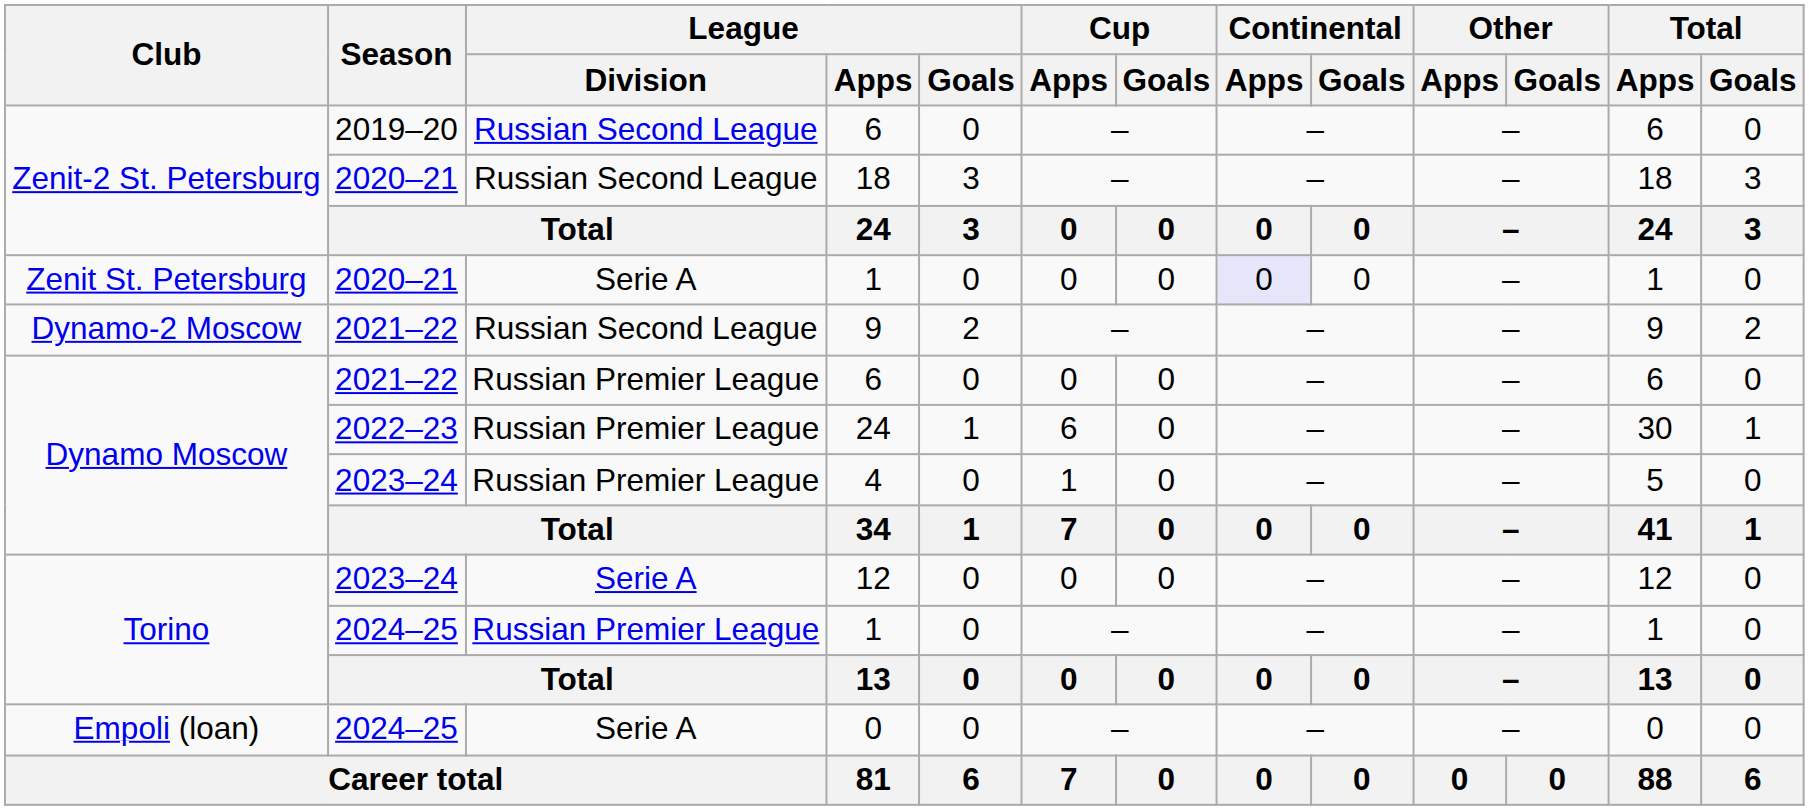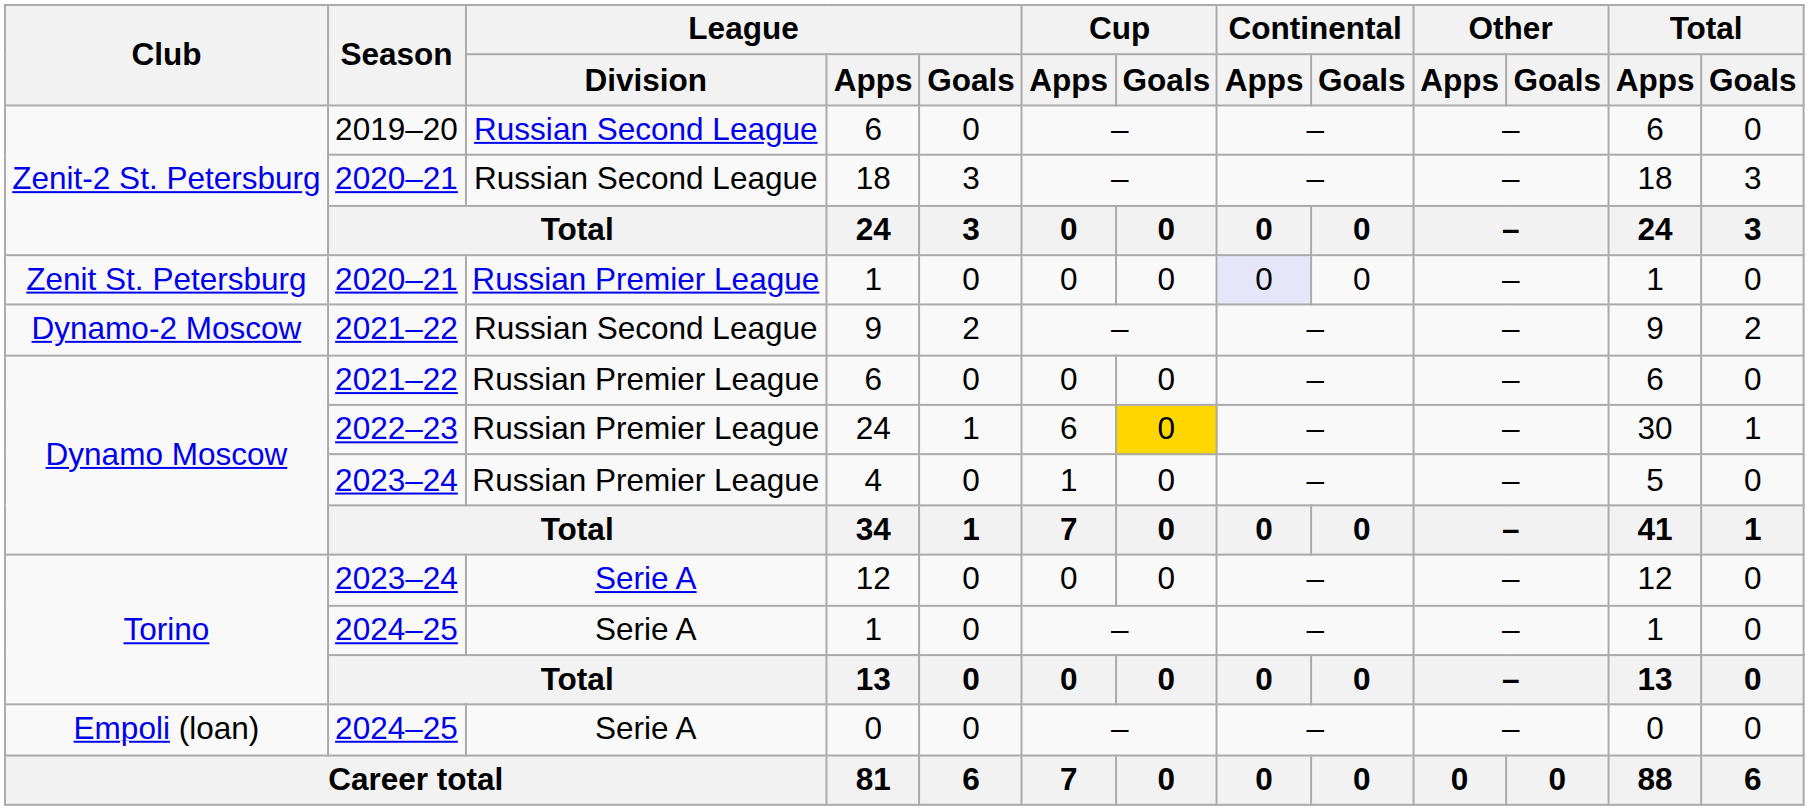Zenit St. Petersburg / 1 | League / Division: Serie A -> Russian Premier League
Dynamo Moscow / 24 | Cup / Goals: no background -> gold background
Torino / 1 | League / Division: Russian Premier League -> Serie A
